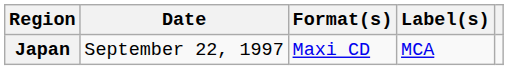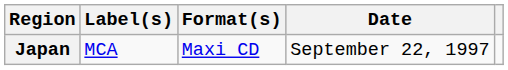columns swapped: Date <-> Label(s)
